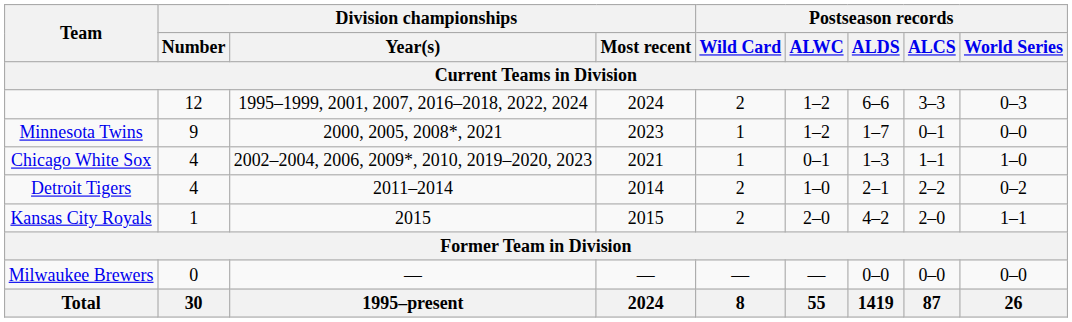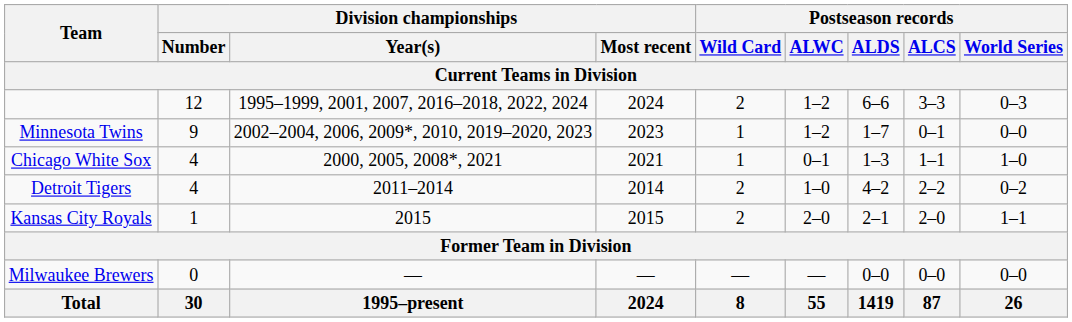Minnesota Twins | Division championships / Year(s): 2000, 2005, 2008*, 2021 -> 2002–2004, 2006, 2009*, 2010, 2019–2020, 2023
Chicago White Sox | Division championships / Year(s): 2002–2004, 2006, 2009*, 2010, 2019–2020, 2023 -> 2000, 2005, 2008*, 2021
Detroit Tigers | Postseason records / ALDS: 2–1 -> 4–2
Kansas City Royals | Postseason records / ALDS: 4–2 -> 2–1
